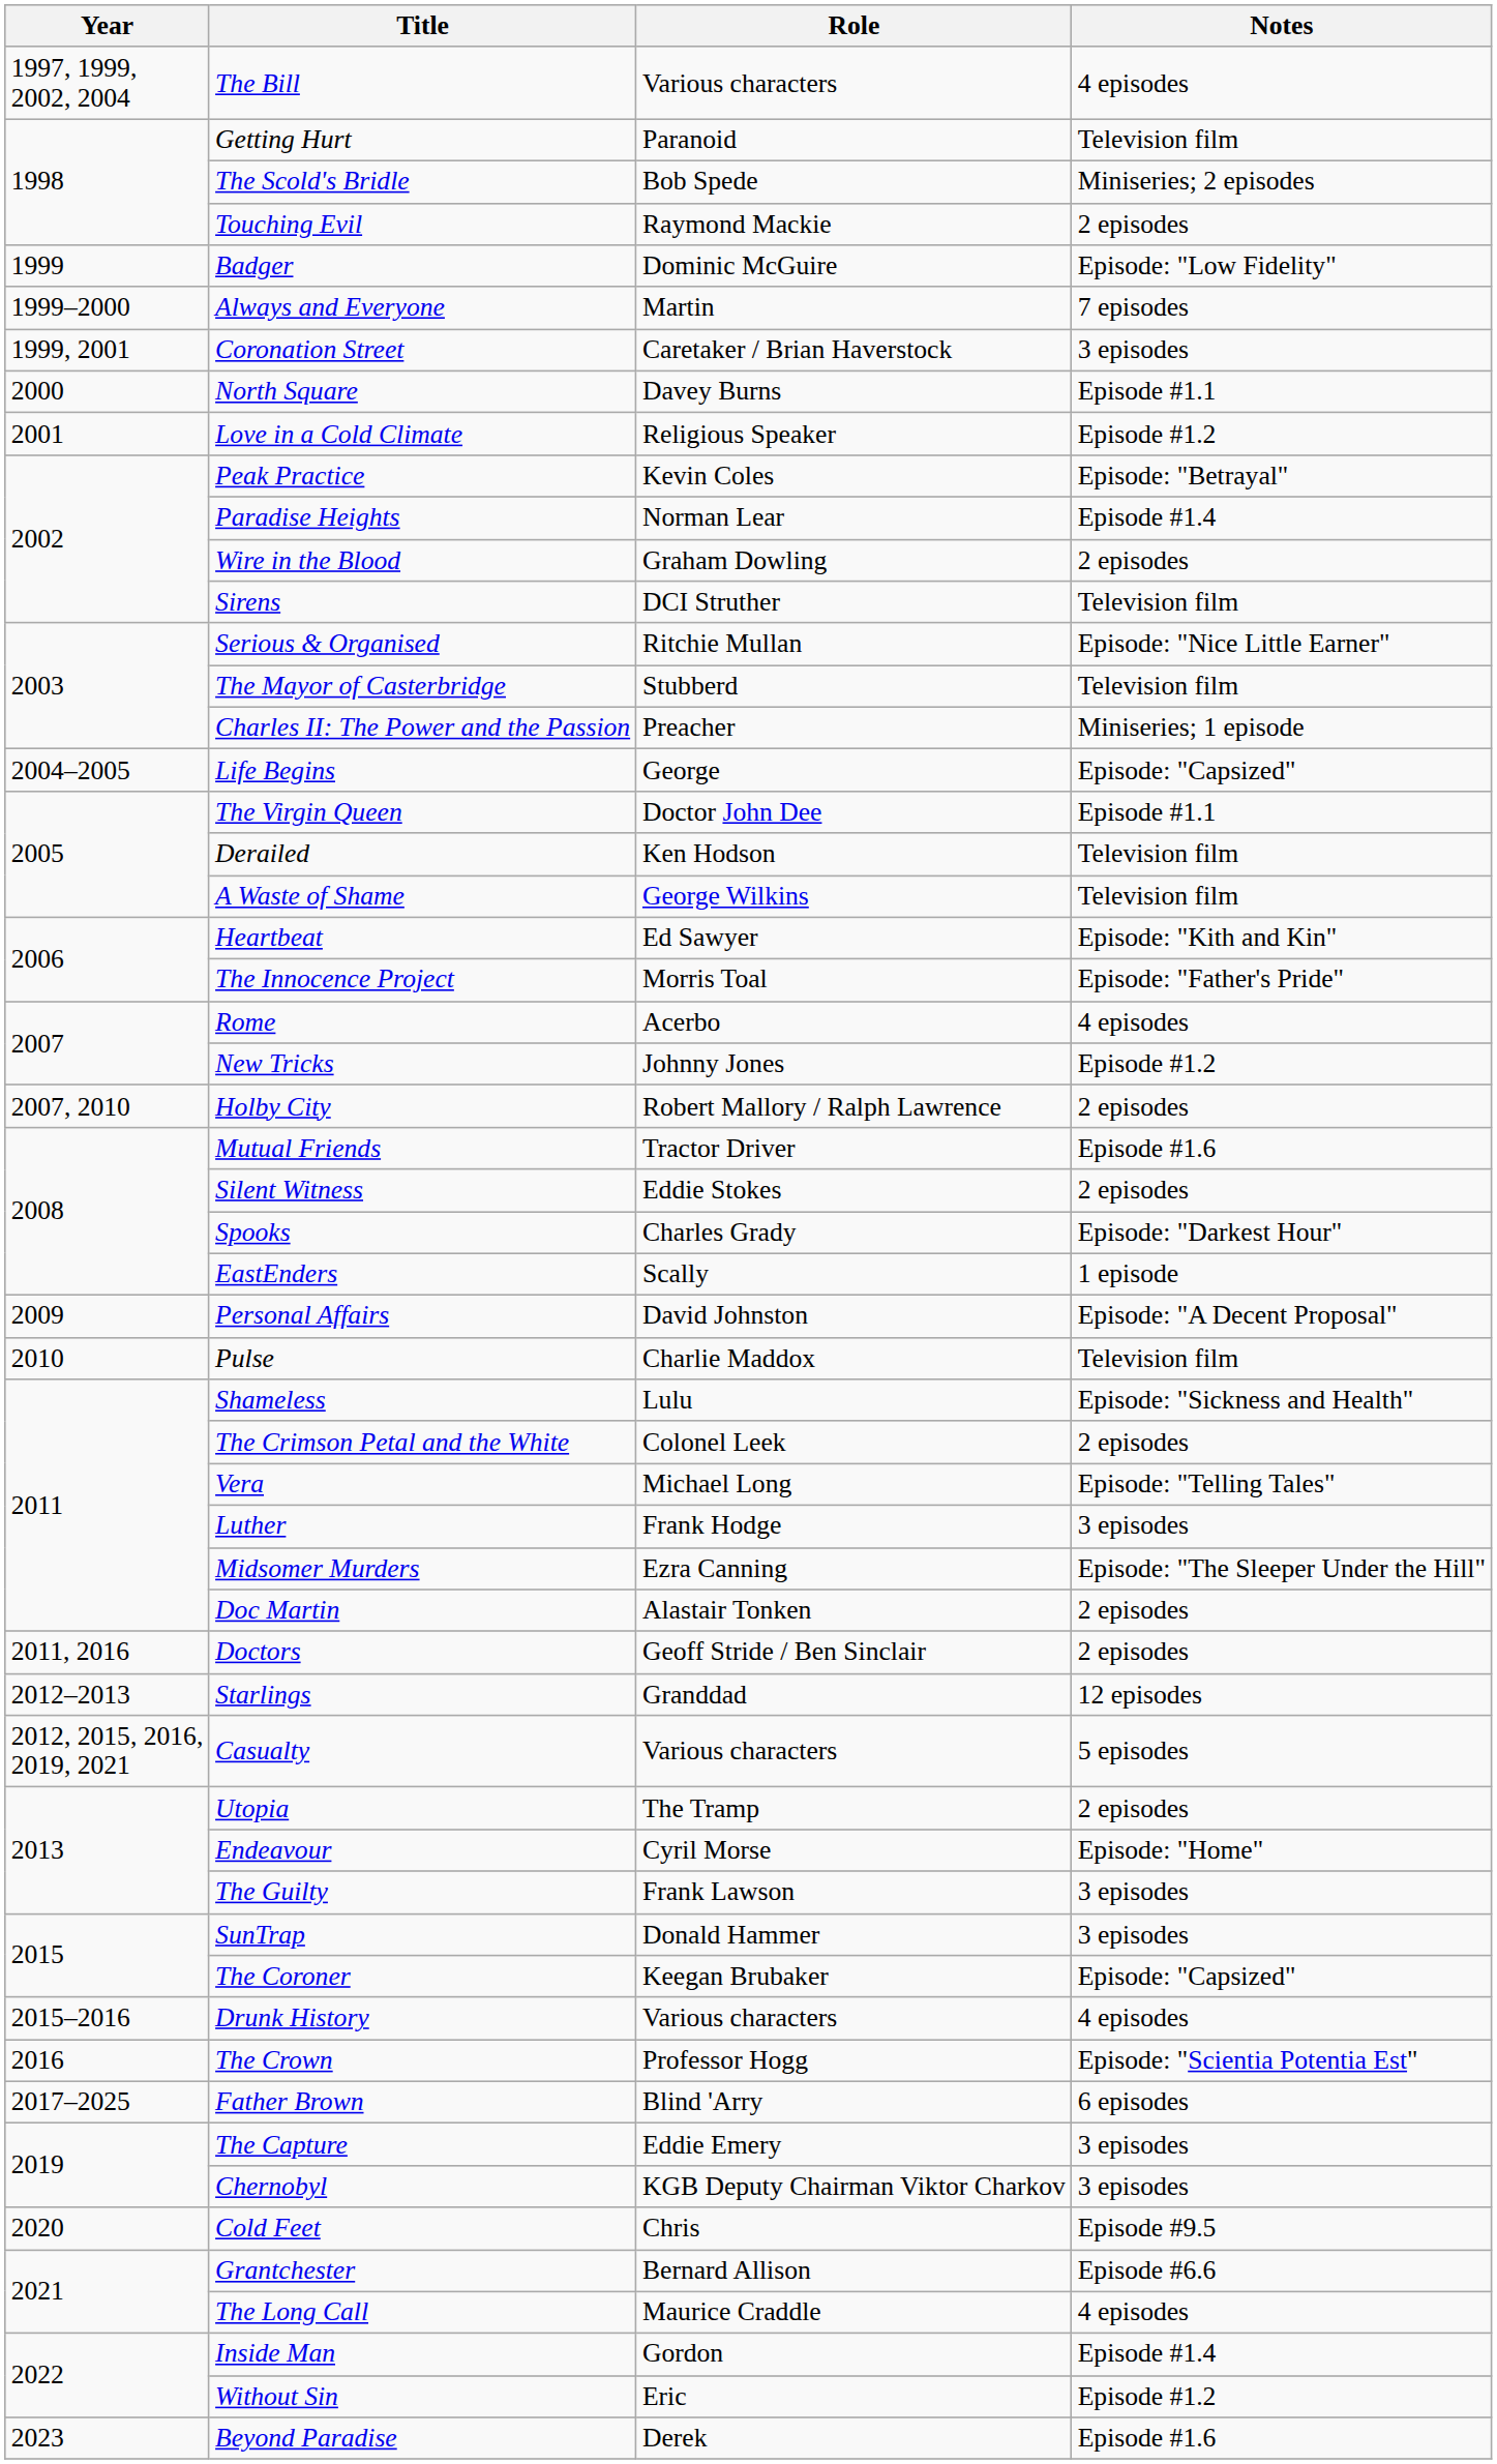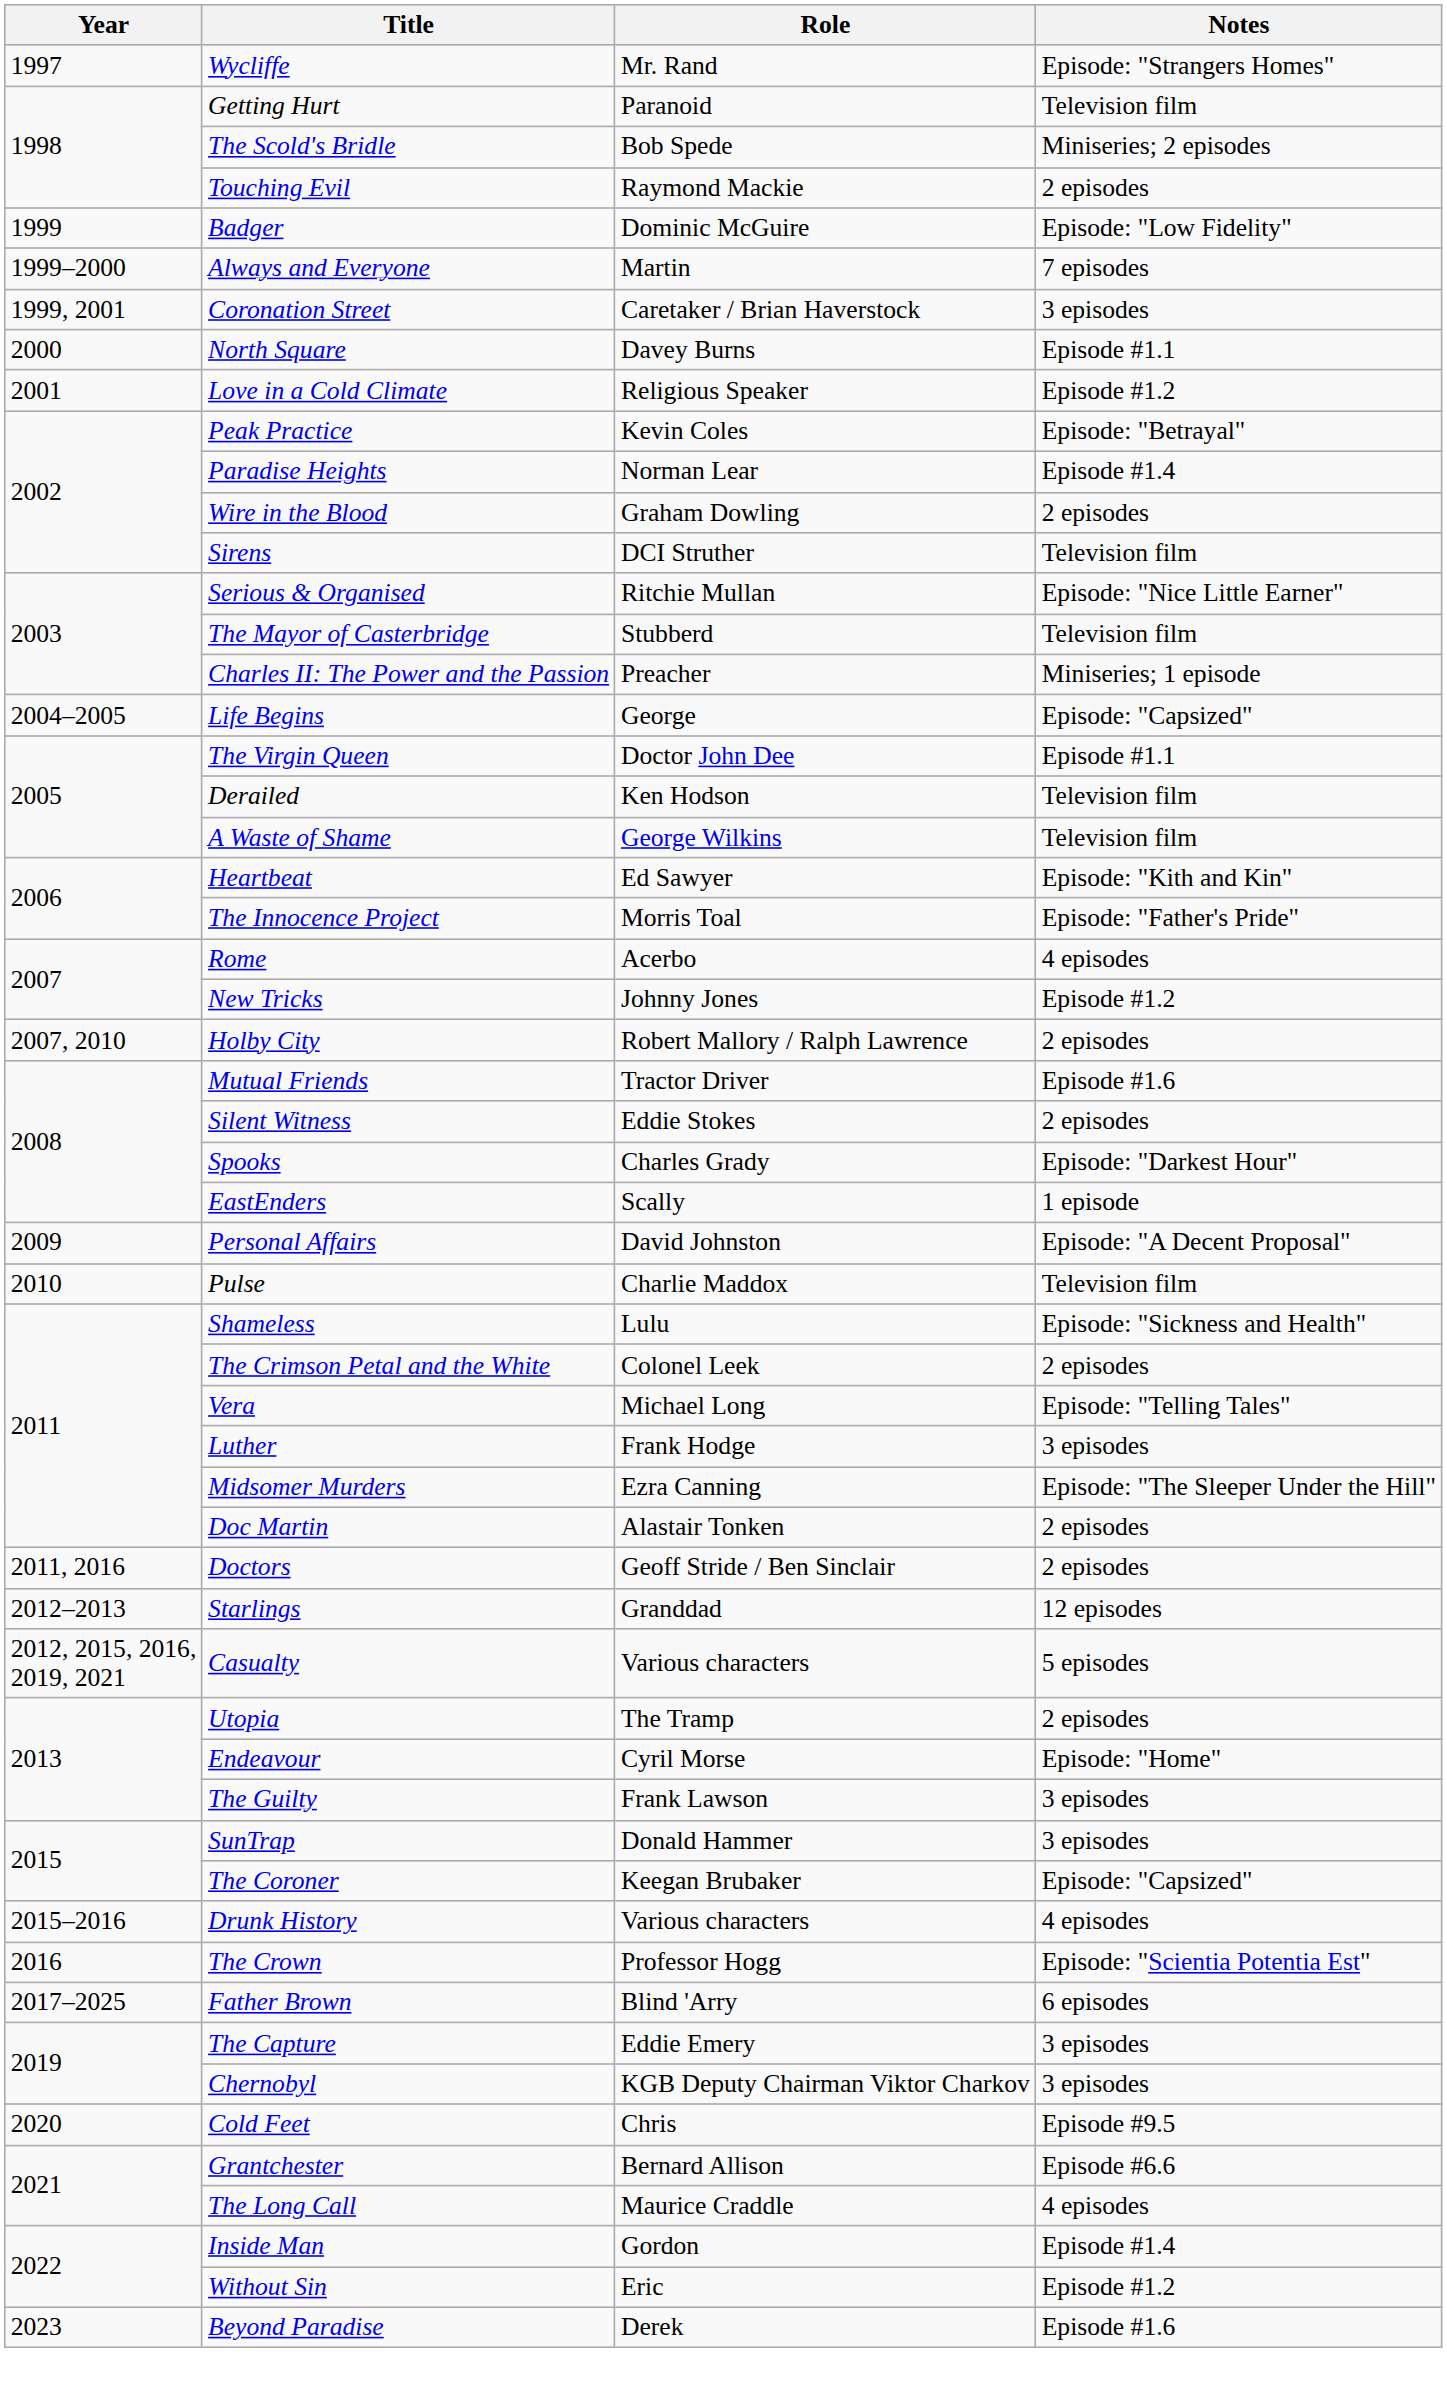+ row: 1997 | Wycliffe | Mr. Rand | Episode: "Strangers Homes"
- row: 1997, 1999, 2002, 2004 | The Bill | Various characters | 4 episodes
